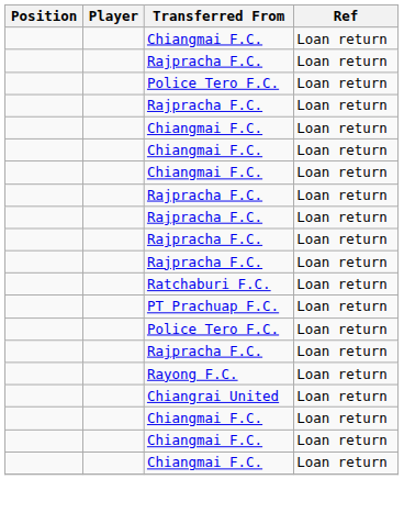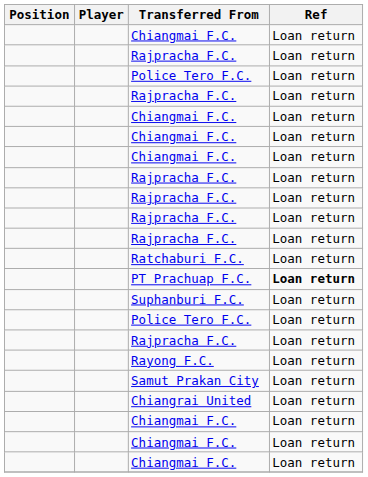PT Prachuap F.C. | Ref: normal -> bold
+ row: Suphanburi F.C. | Loan return
+ row: Samut Prakan City | Loan return
